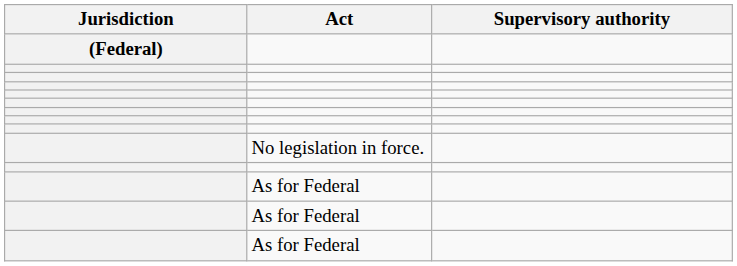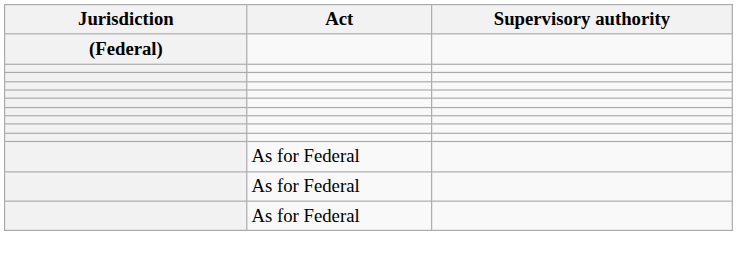- row: No legislation in force.
